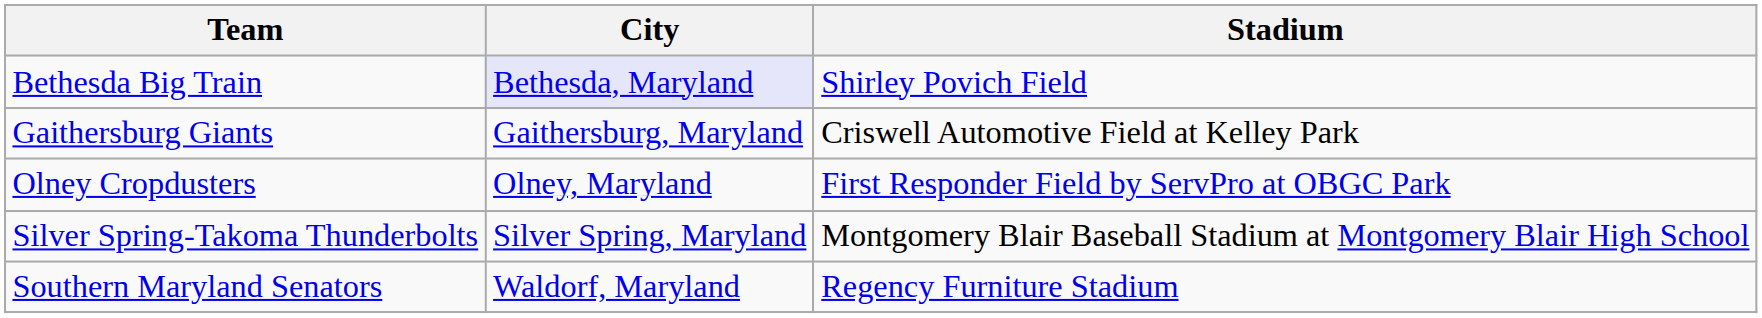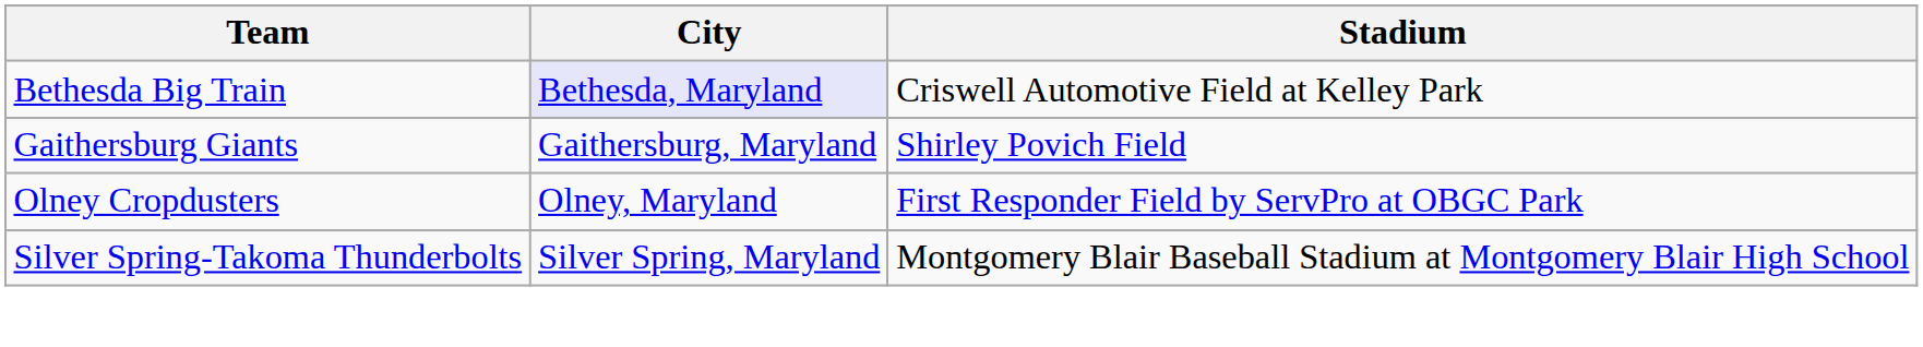Bethesda Big Train | Stadium: Shirley Povich Field -> Criswell Automotive Field at Kelley Park
Gaithersburg Giants | Stadium: Criswell Automotive Field at Kelley Park -> Shirley Povich Field
- row: Southern Maryland Senators | Waldorf, Maryland | Regency Furniture Stadium
